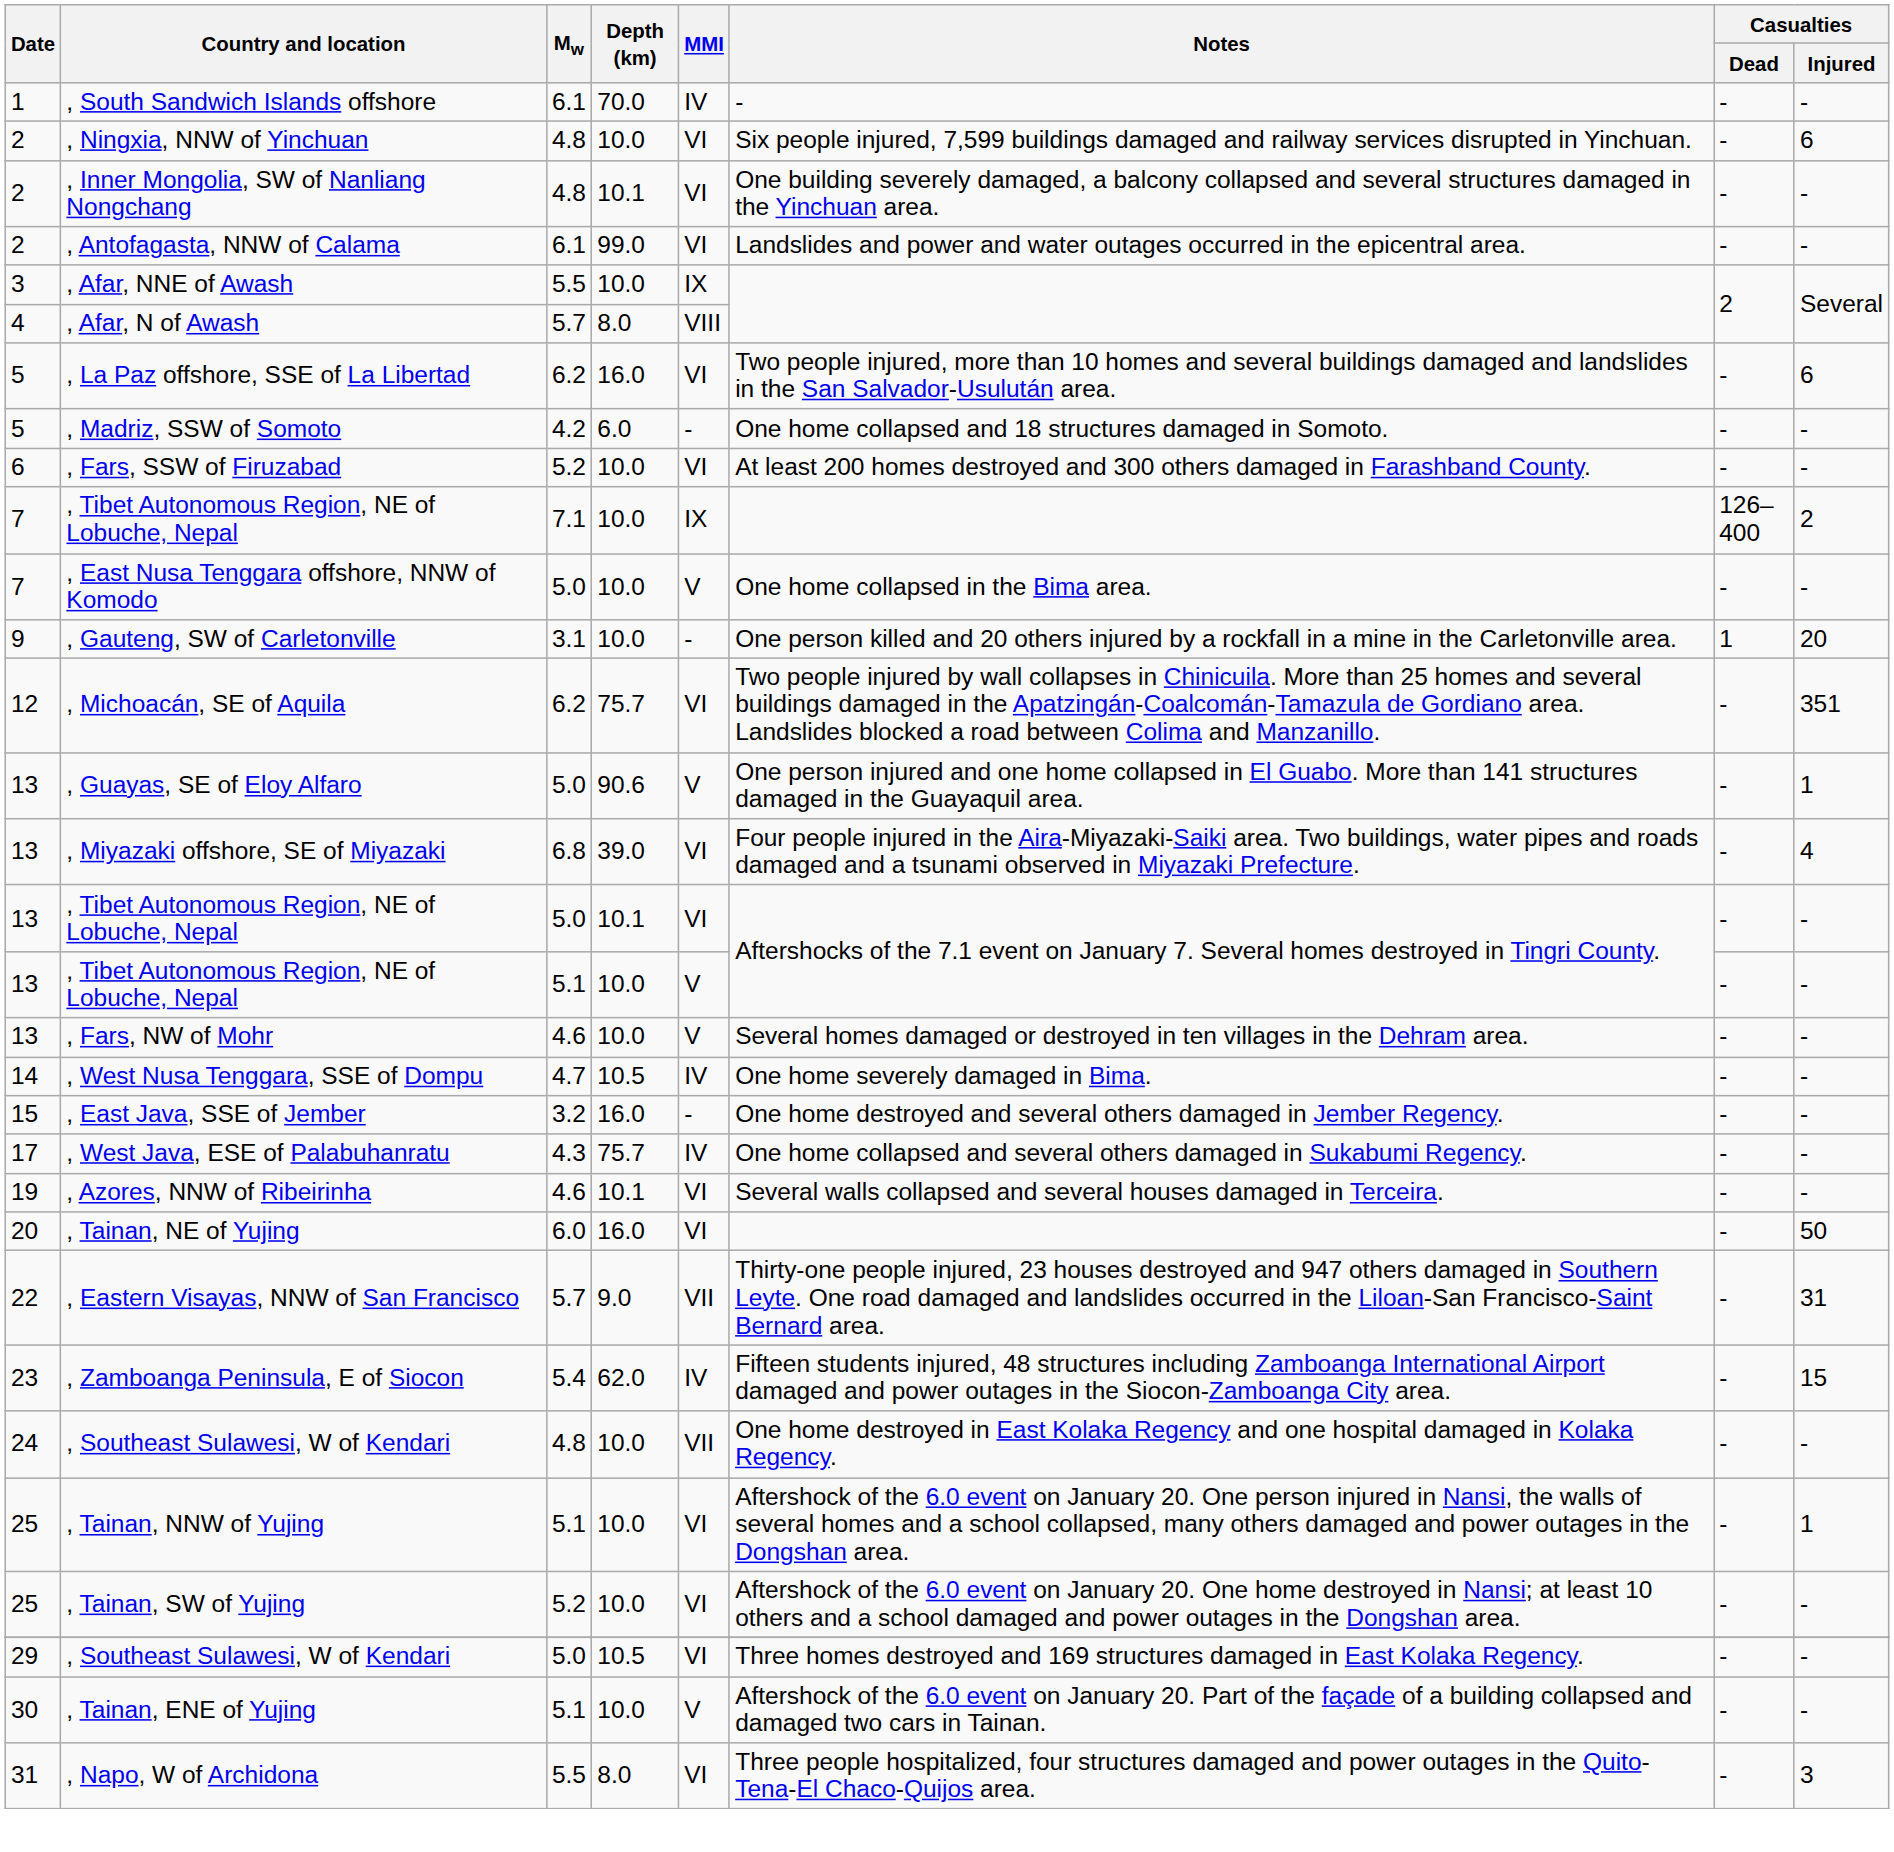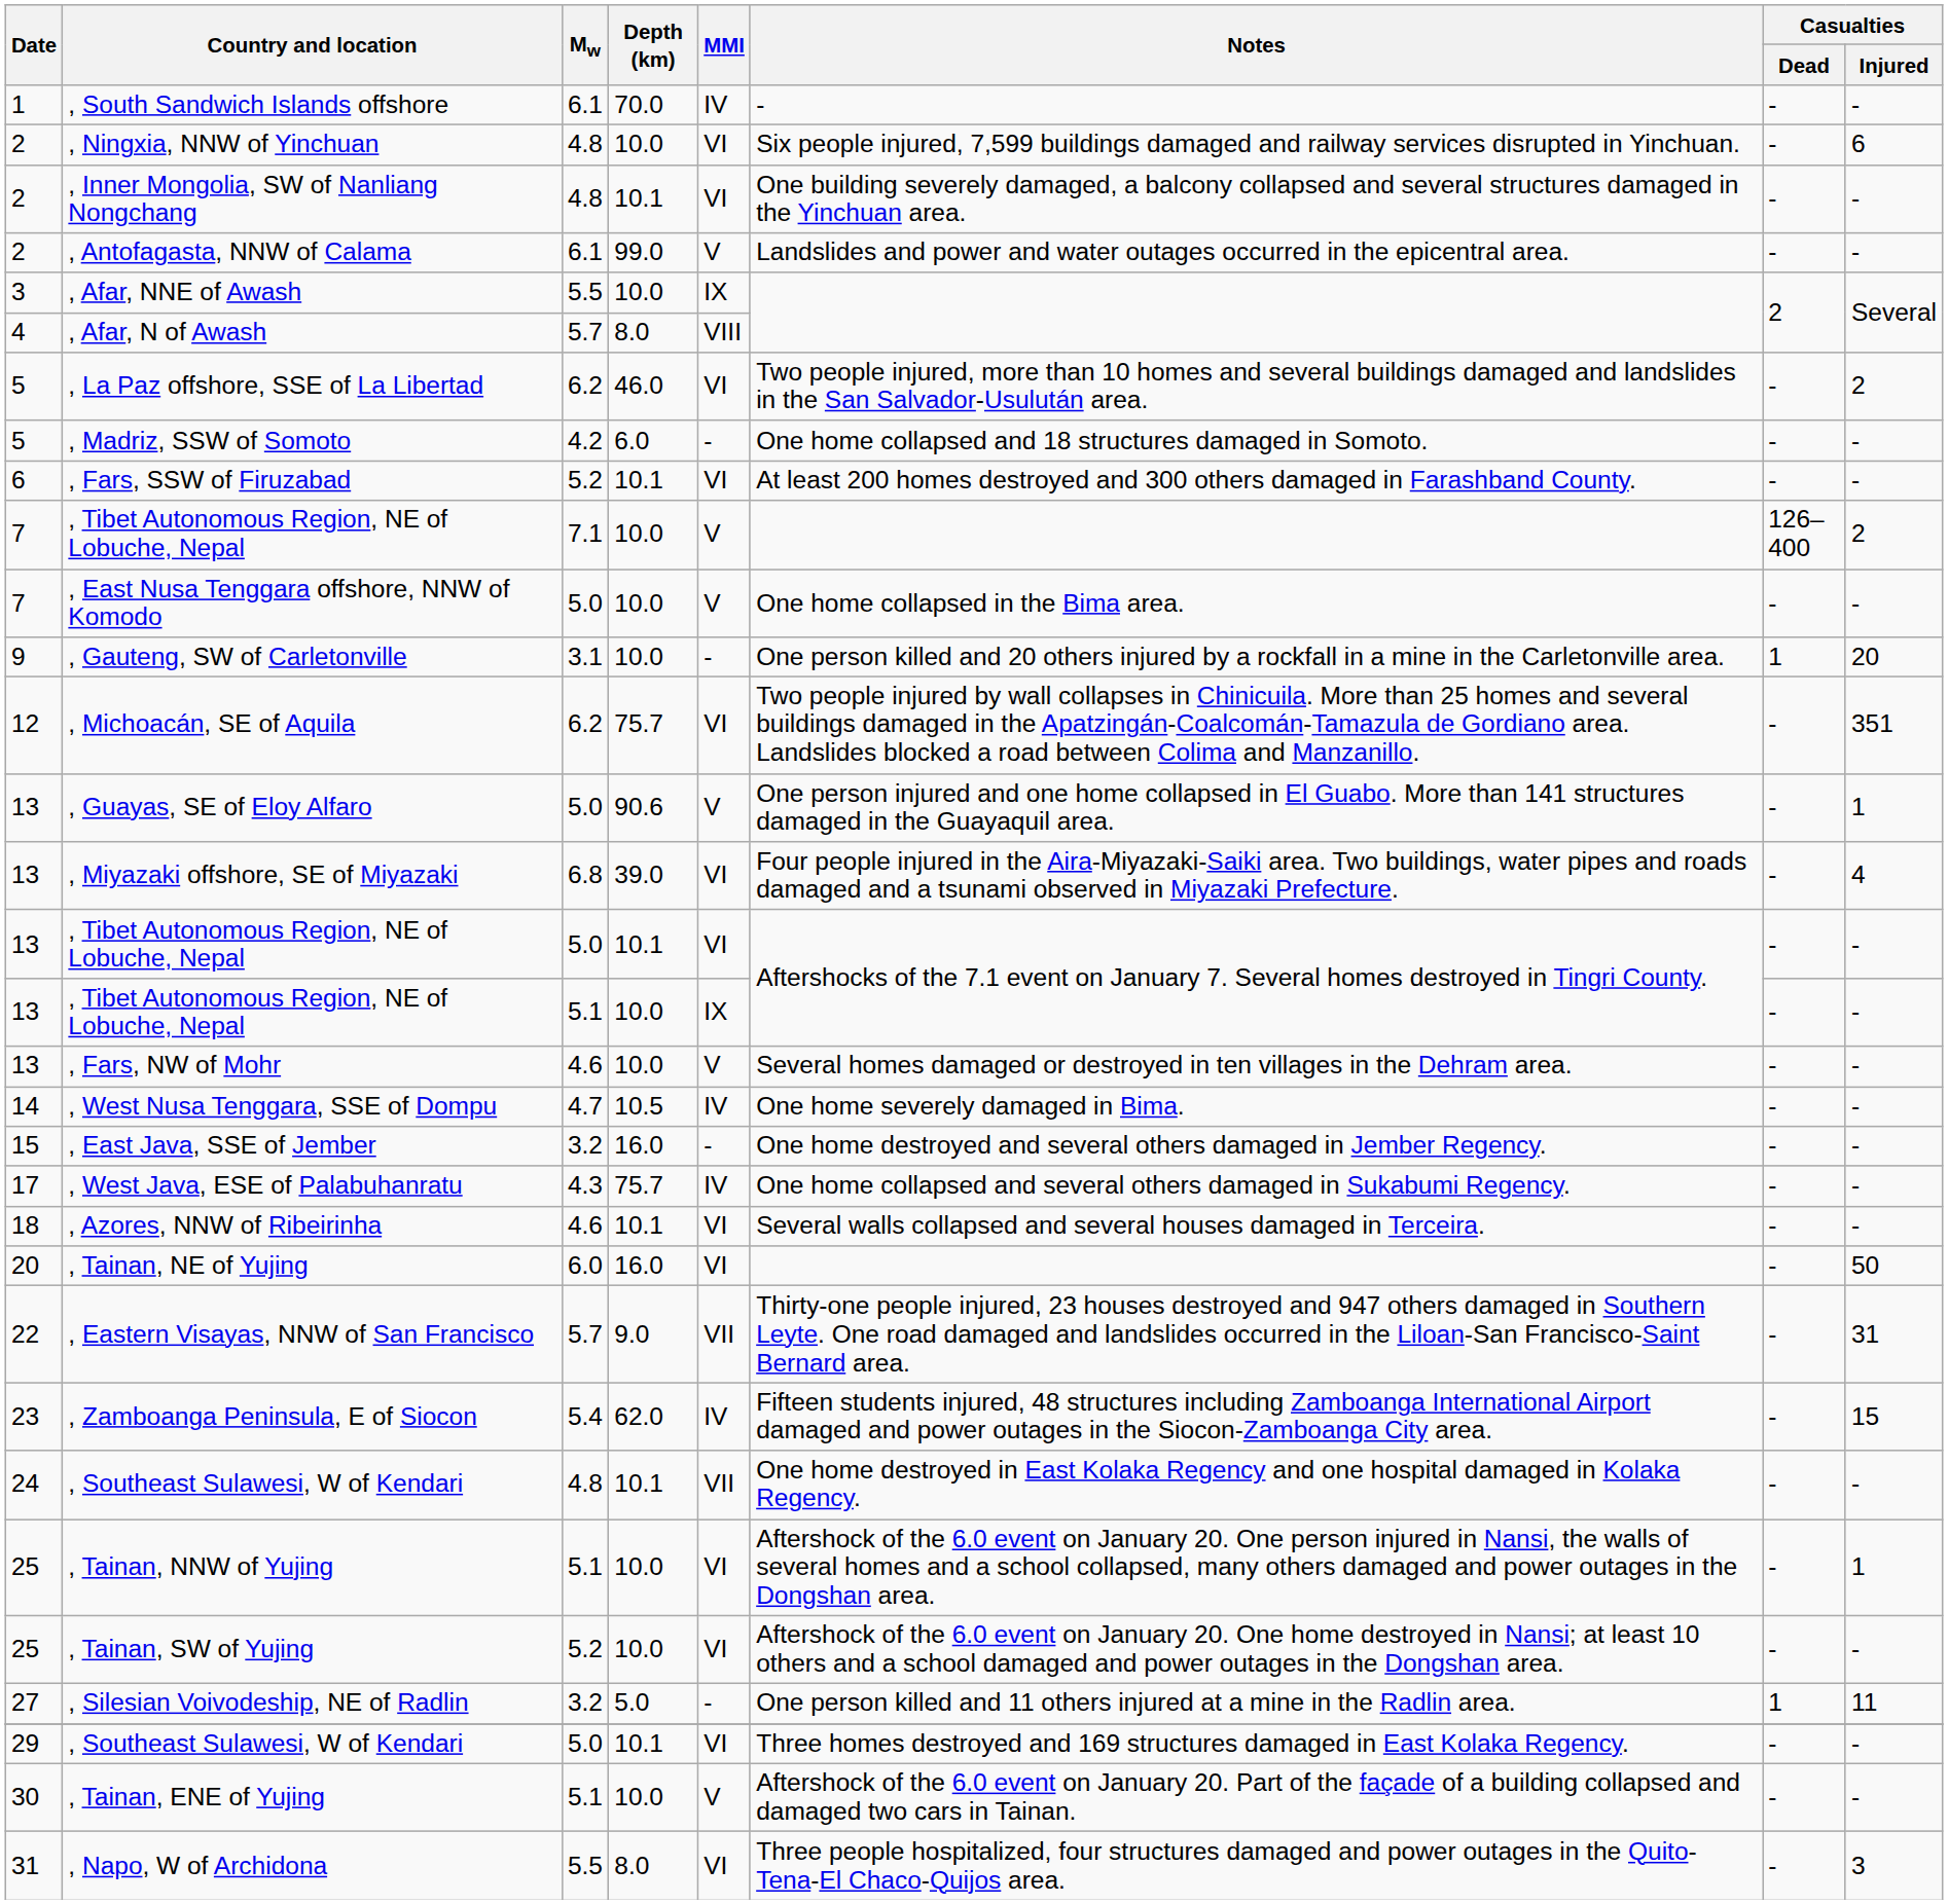, Antofagasta, NNW of Calama | MMI: VI -> V
, La Paz offshore, SSE of La Libertad | Depth (km): 16.0 -> 46.0
, La Paz offshore, SSE of La Libertad | Casualties / Injured: 6 -> 2
, Fars, SSW of Firuzabad | Depth (km): 10.0 -> 10.1
, Tibet Autonomous Region, NE of Lobuche, Nepal / 7.1 | MMI: IX -> V
, Tibet Autonomous Region, NE of Lobuche, Nepal / 5.1 | MMI: V -> IX
, Azores, NNW of Ribeirinha | Date: 19 -> 18
, Southeast Sulawesi, W of Kendari / 4.8 | Depth (km): 10.0 -> 10.1
+ row: 27 | , Silesian Voivodeship, NE of Radlin | 3.2 | 5.0 | - | One person killed and 11 others injured at a mine in the Radlin area. | 1 | 11
, Southeast Sulawesi, W of Kendari / 5.0 | Depth (km): 10.5 -> 10.1
